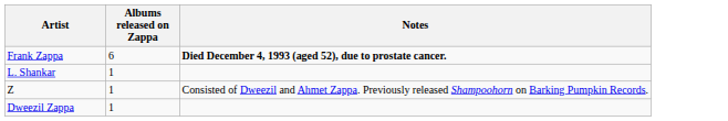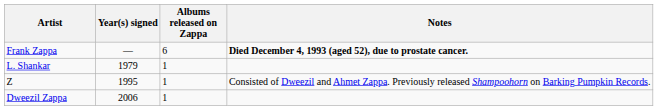+ column: Year(s) signed | — | 1979 | 1995 | 2006
